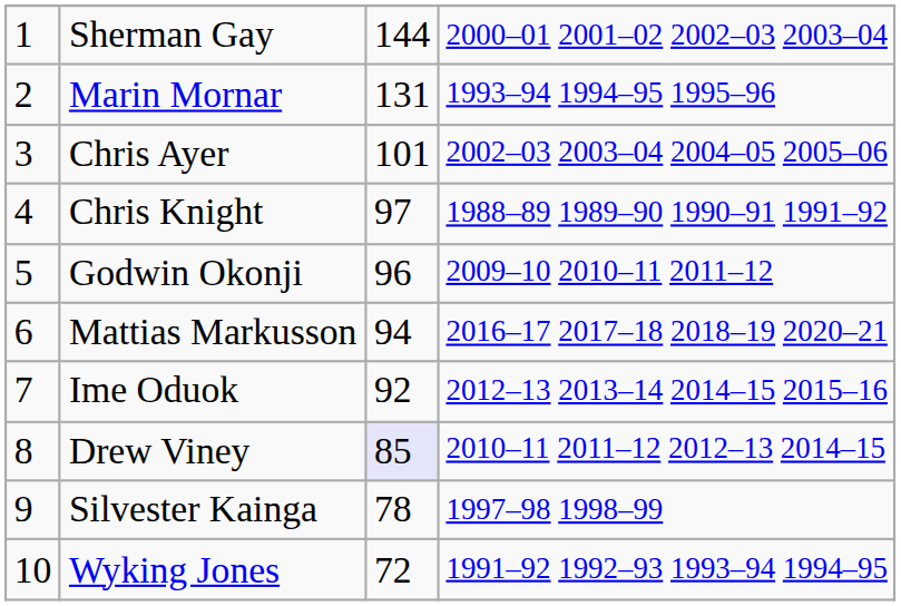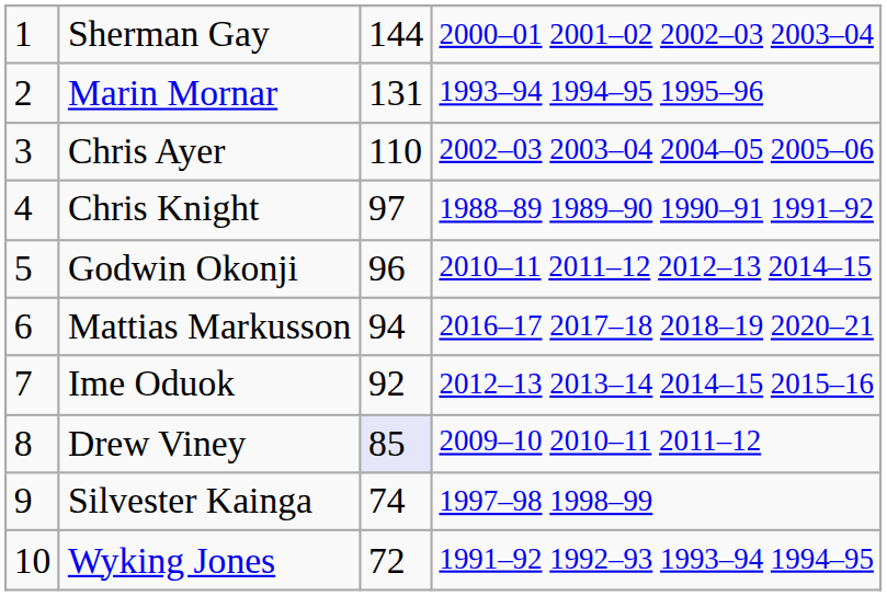Chris Ayer | column 3: 101 -> 110
Godwin Okonji | column 4: 2009–10 2010–11 2011–12 -> 2010–11 2011–12 2012–13 2014–15
Drew Viney | column 4: 2010–11 2011–12 2012–13 2014–15 -> 2009–10 2010–11 2011–12
Silvester Kainga | column 3: 78 -> 74
